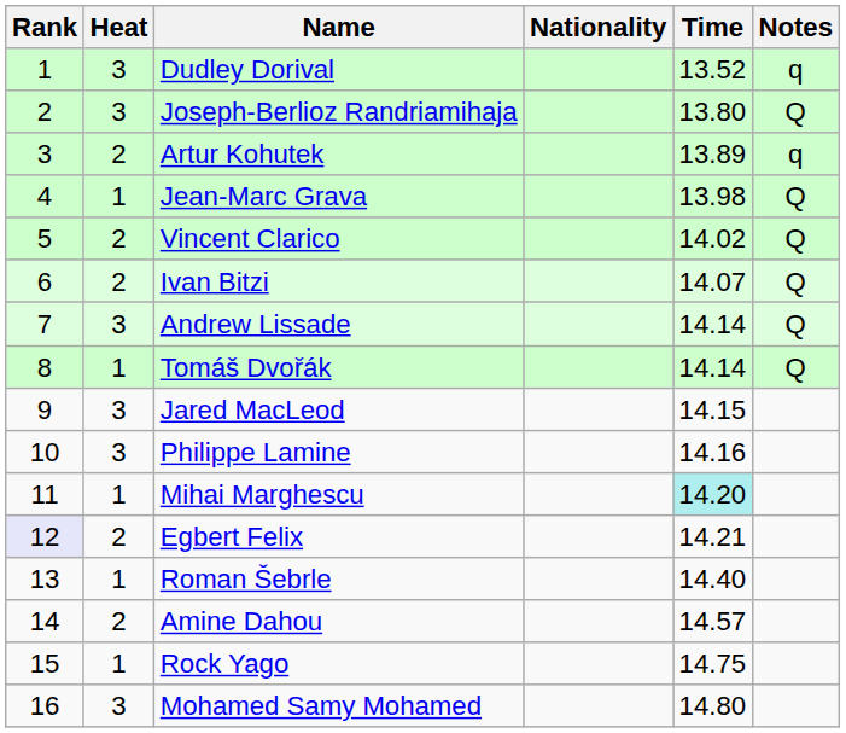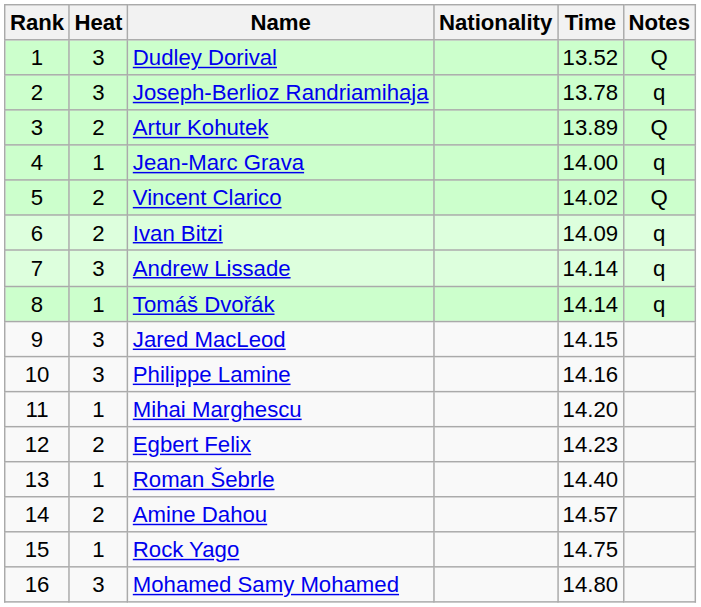Dudley Dorival | Notes: q -> Q
Joseph-Berlioz Randriamihaja | Time: 13.80 -> 13.78
Joseph-Berlioz Randriamihaja | Notes: Q -> q
Artur Kohutek | Notes: q -> Q
Jean-Marc Grava | Time: 13.98 -> 14.00
Jean-Marc Grava | Notes: Q -> q
Ivan Bitzi | Time: 14.07 -> 14.09
Ivan Bitzi | Notes: Q -> q
Andrew Lissade | Notes: Q -> q
Tomáš Dvořák | Notes: Q -> q
Mihai Marghescu | Time: paleturquoise background -> no background
Egbert Felix | Rank: lavender background -> no background
Egbert Felix | Time: 14.21 -> 14.23
